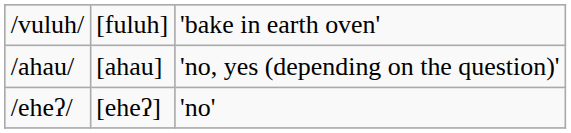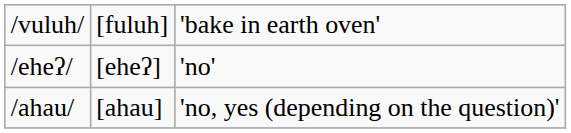rows swapped: /ahau/ <-> /eheʔ/
